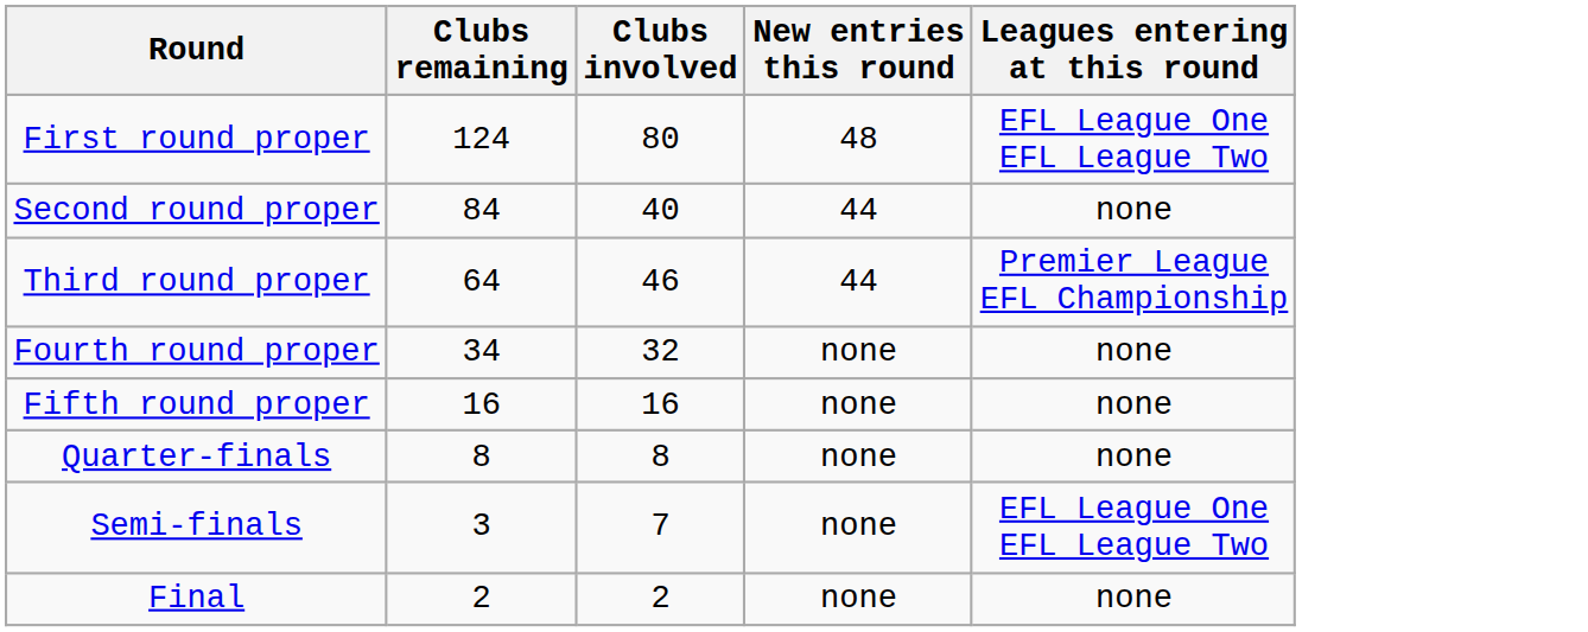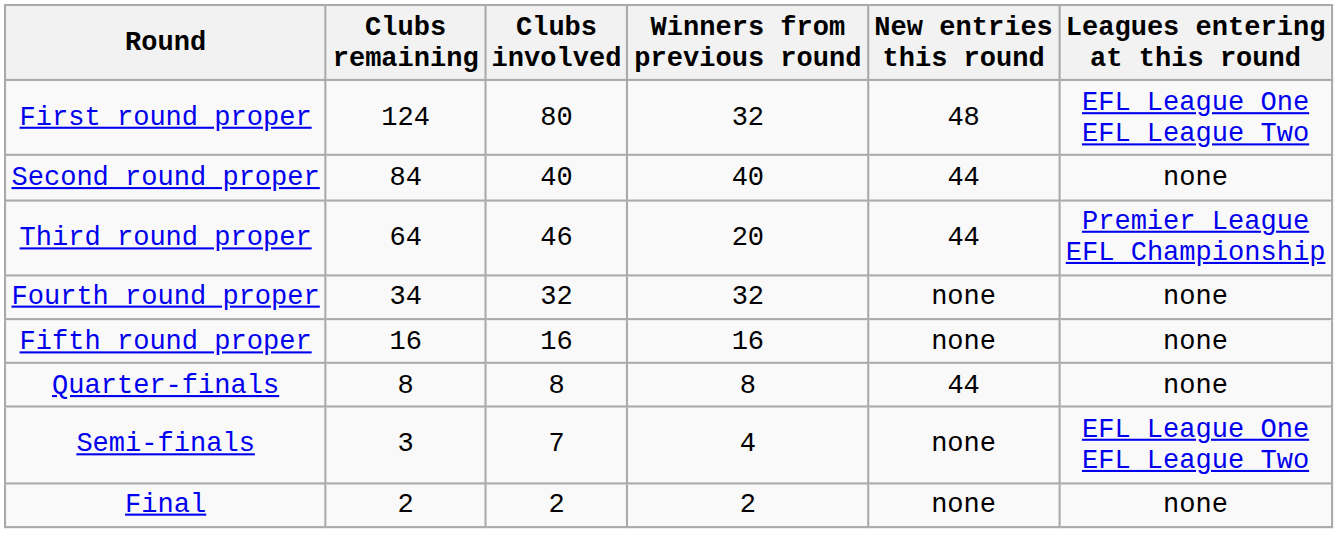+ column: Winners from previous round | 32 | 40 | 20 | 32 | 16 | 8 | 4 | 2
Quarter-finals | New entries this round: none -> 44
